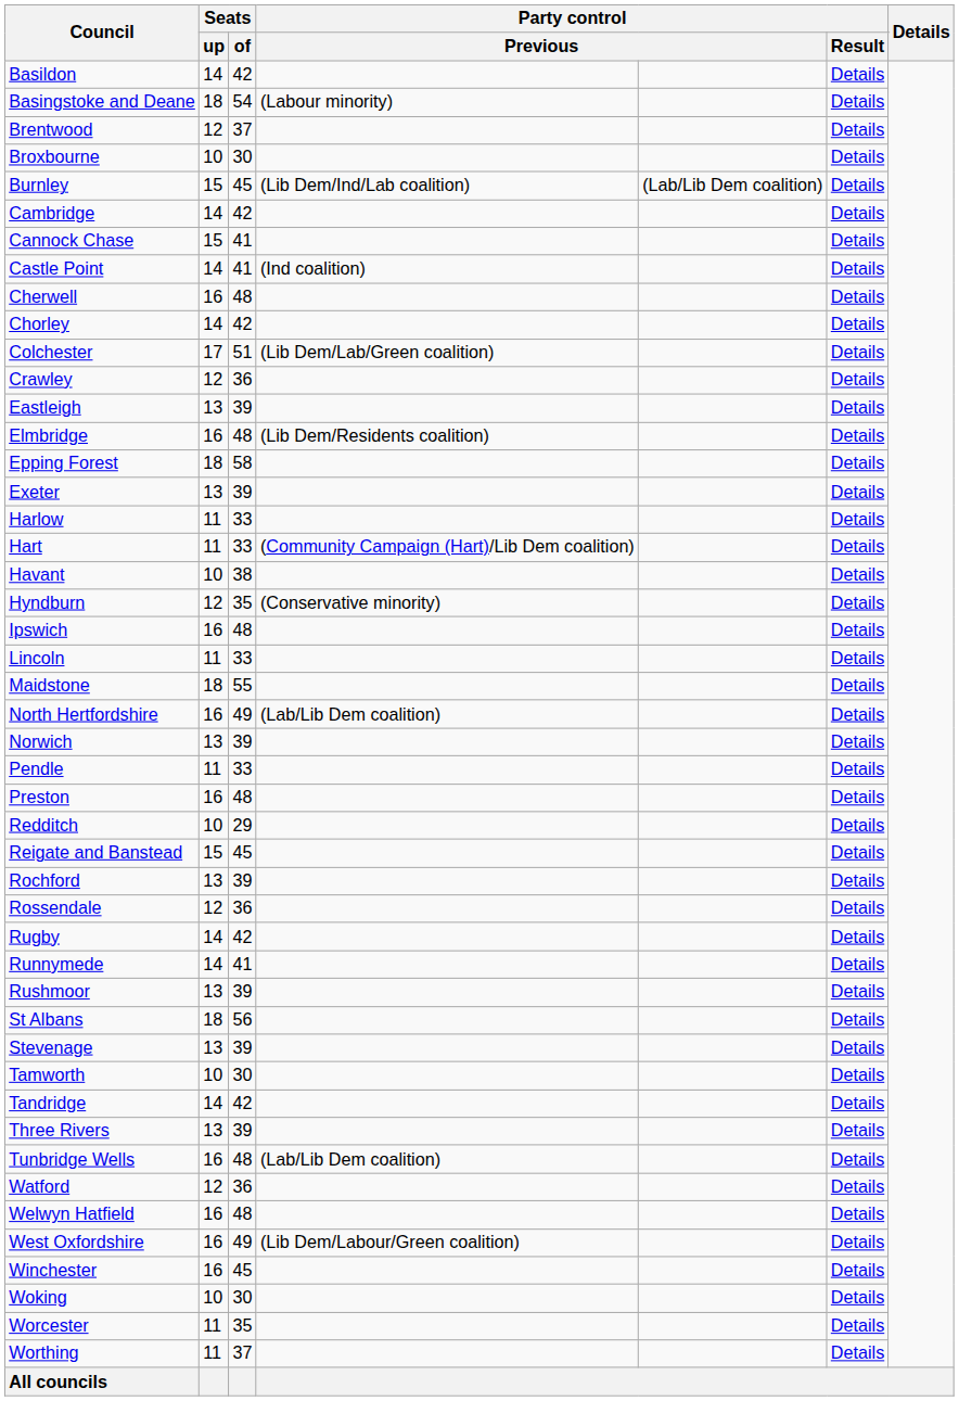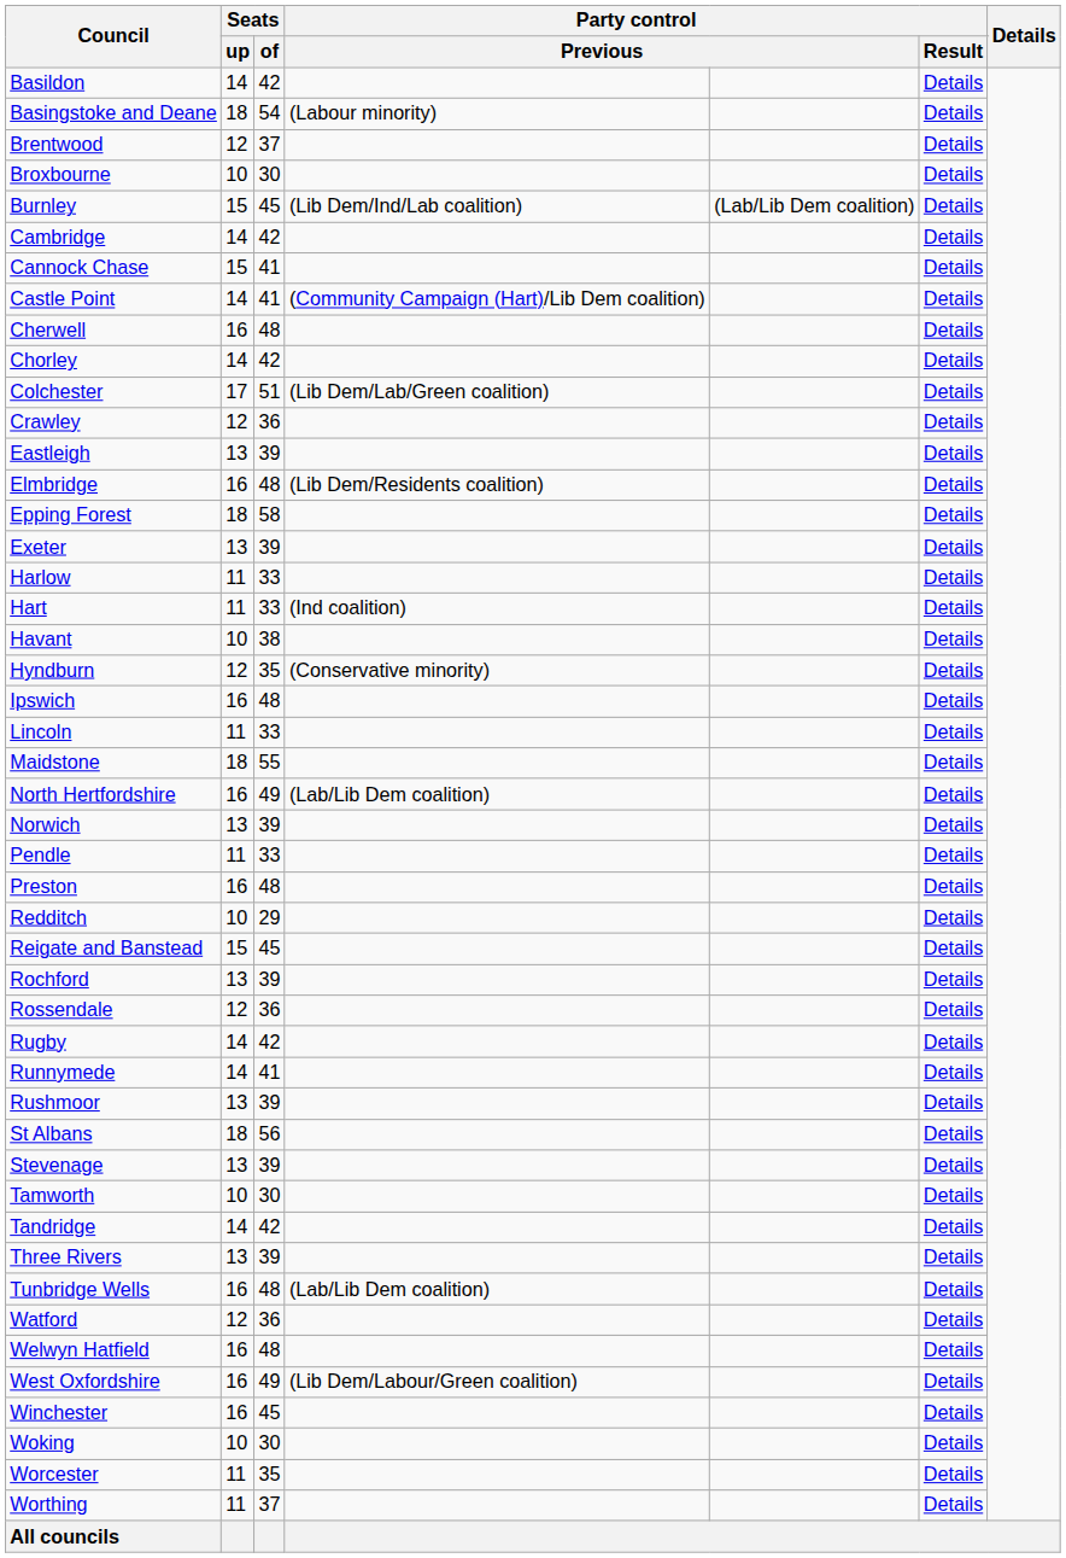Castle Point | column 4: (Ind coalition) -> (Community Campaign (Hart)/Lib Dem coalition)
Hart | column 4: (Community Campaign (Hart)/Lib Dem coalition) -> (Ind coalition)
